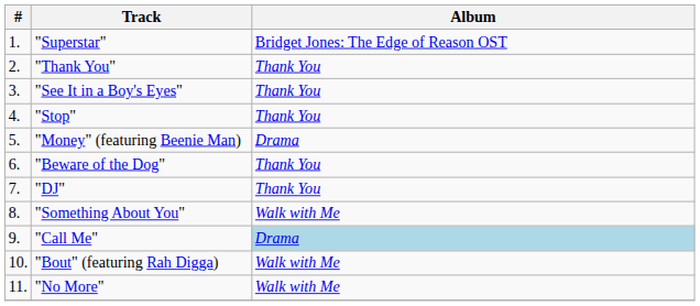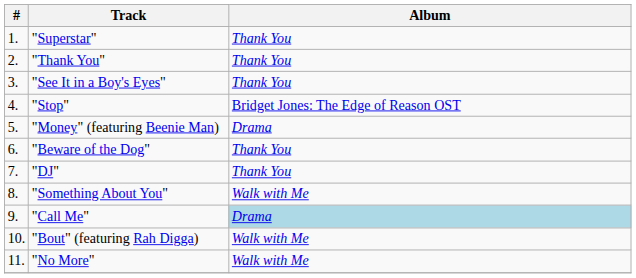"Superstar" | Album: Bridget Jones: The Edge of Reason OST -> Thank You
"Stop" | Album: Thank You -> Bridget Jones: The Edge of Reason OST
